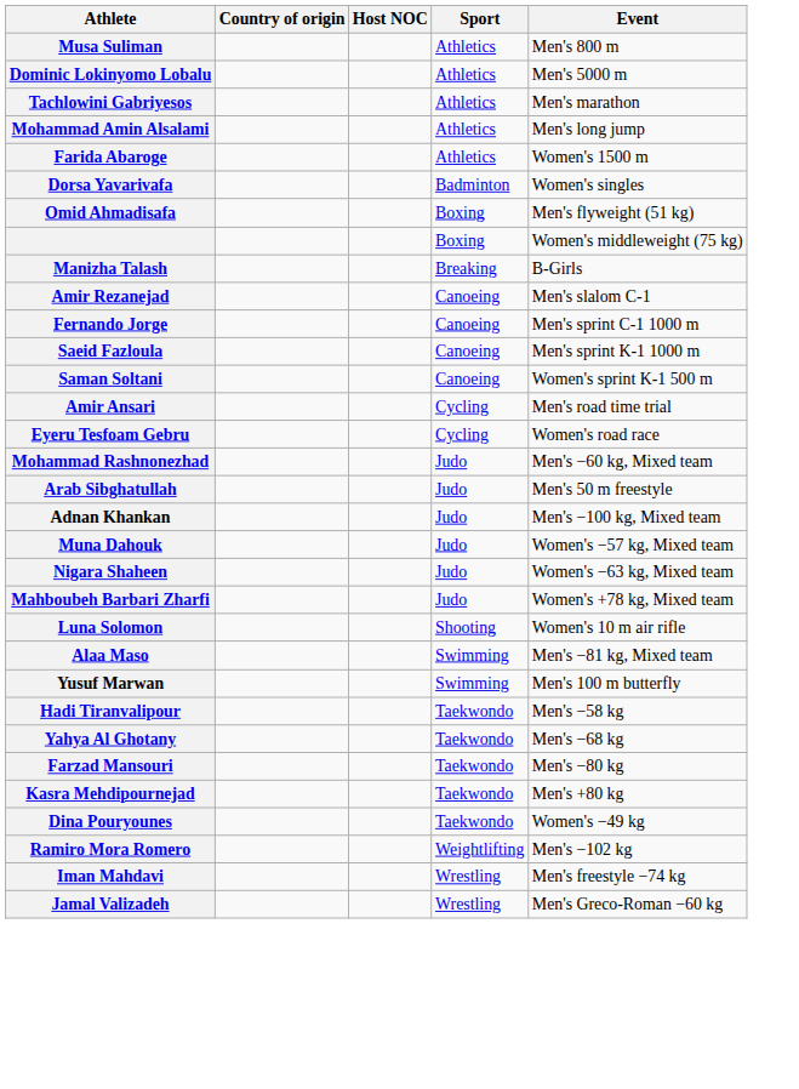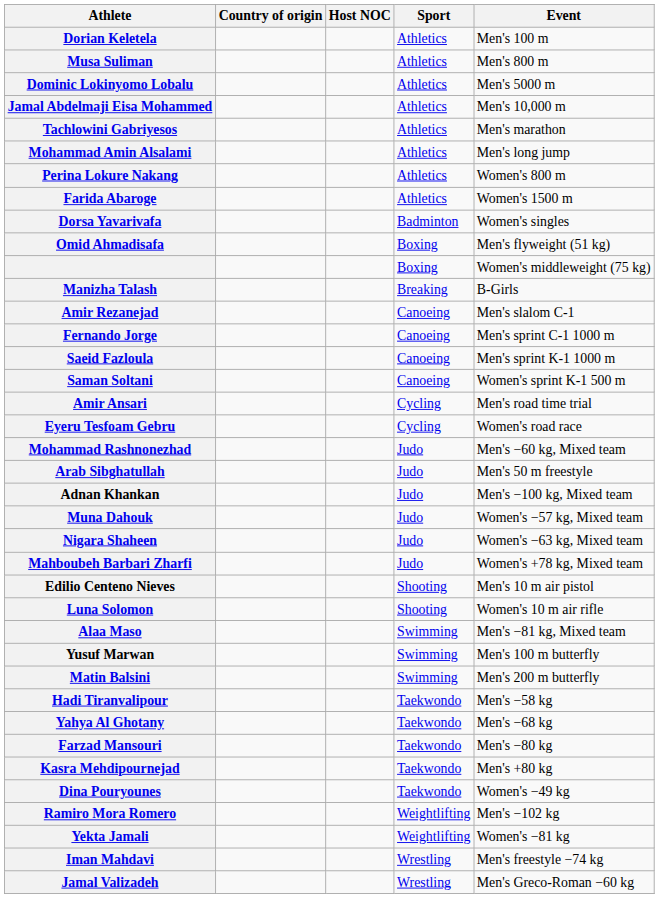+ row: Dorian Keletela | Athletics | Men's 100 m
+ row: Jamal Abdelmaji Eisa Mohammed | Athletics | Men's 10,000 m
+ row: Perina Lokure Nakang | Athletics | Women's 800 m
+ row: Edilio Centeno Nieves | Shooting | Men's 10 m air pistol
+ row: Matin Balsini | Swimming | Men's 200 m butterfly
+ row: Yekta Jamali | Weightlifting | Women's −81 kg
